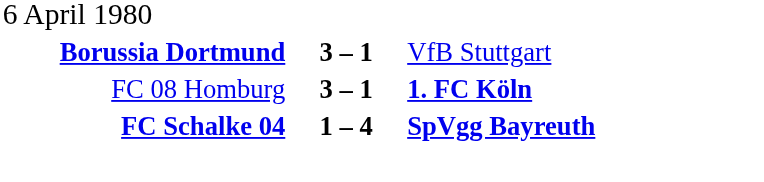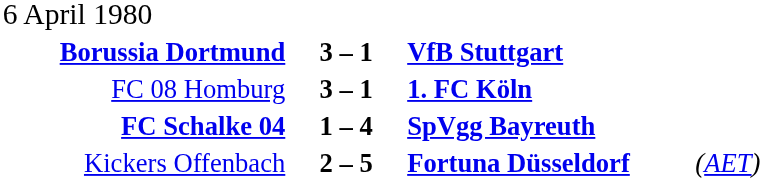Borussia Dortmund | column 3: normal -> bold
+ row: Kickers Offenbach | 2 – 5 | Fortuna Düsseldorf | (AET)
